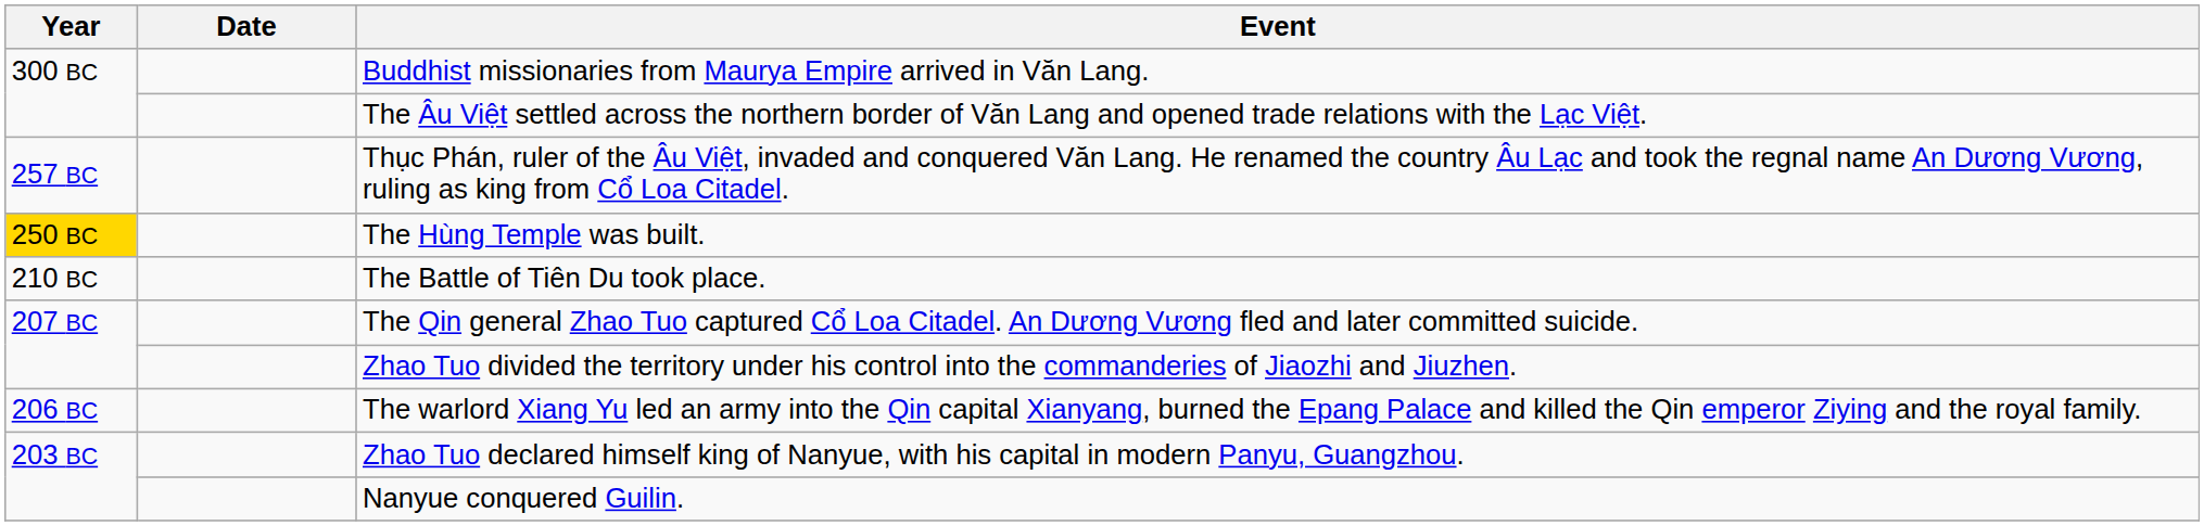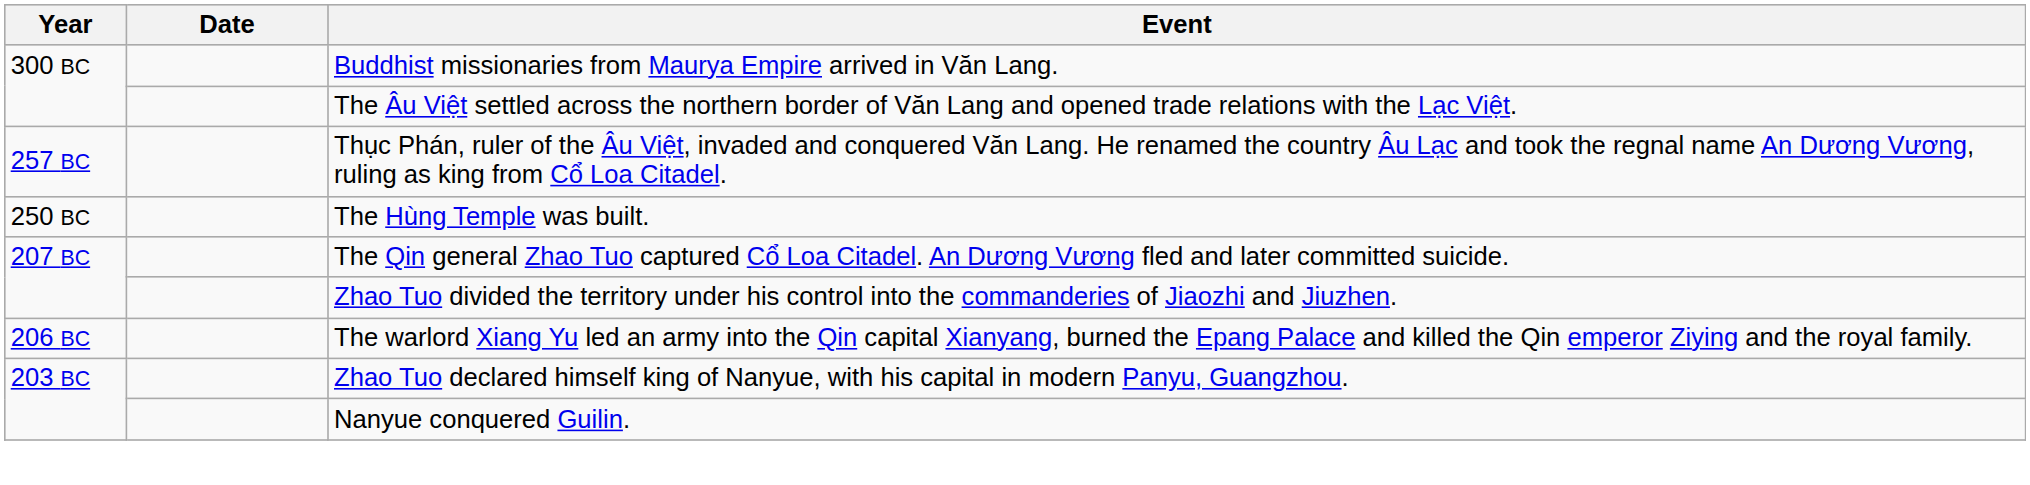The Hùng Temple was built. | Year: gold background -> no background
- row: 210 BC | The Battle of Tiên Du took place.
